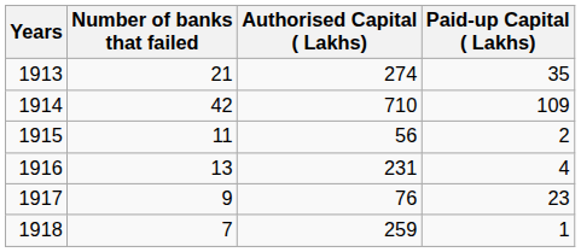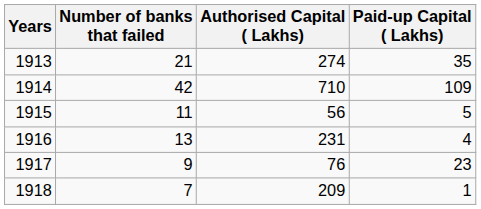1915 | Paid-up Capital ( Lakhs): 2 -> 5
1918 | Authorised Capital ( Lakhs): 259 -> 209
